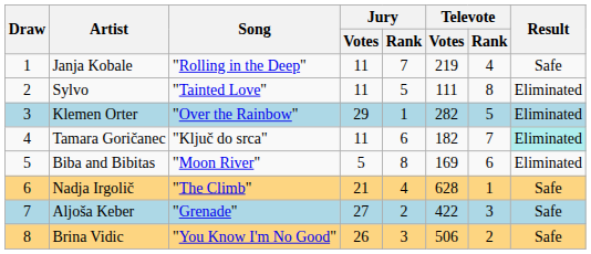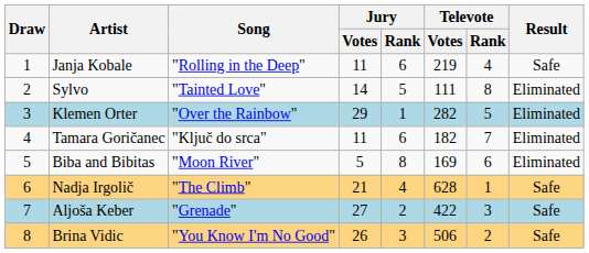Janja Kobale | Jury / Rank: 7 -> 6
Sylvo | Jury / Votes: 11 -> 14
Tamara Goričanec | Result: paleturquoise background -> no background
